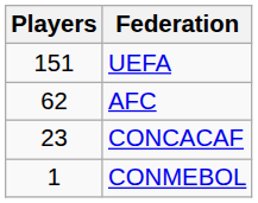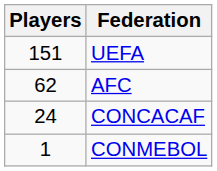CONCACAF | Players: 23 -> 24
